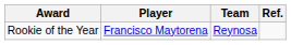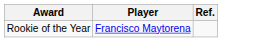- column: Team | Reynosa
